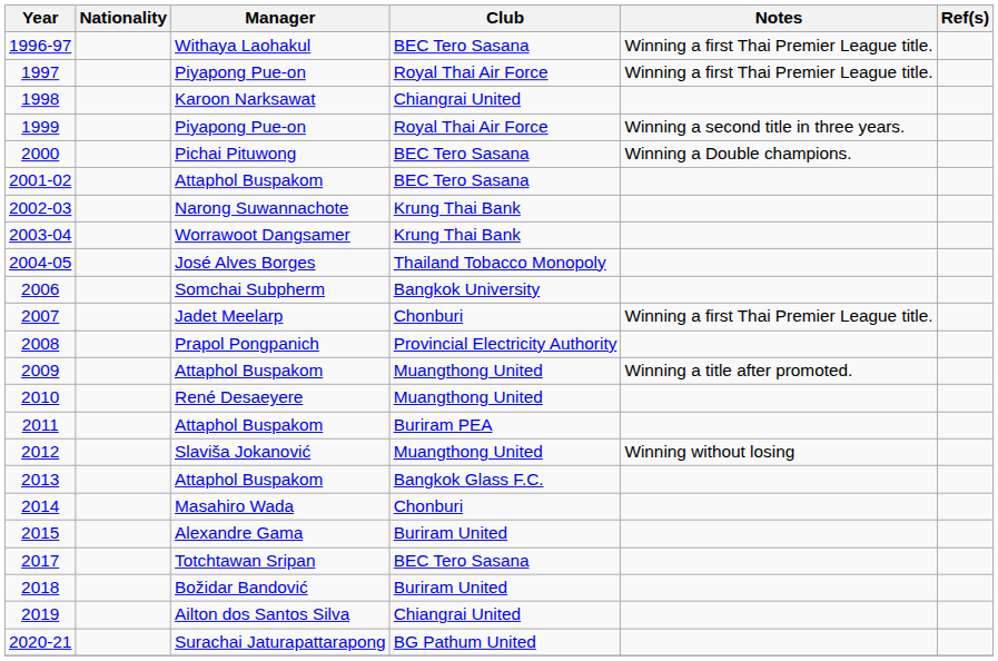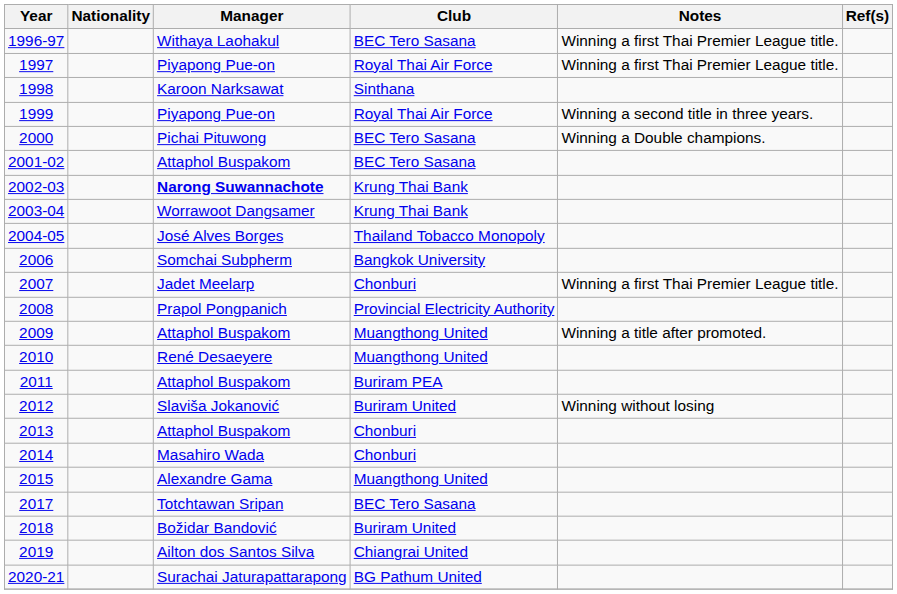1998 | Club: Chiangrai United -> Sinthana
2002-03 | Manager: normal -> bold
2012 | Club: Muangthong United -> Buriram United
2013 | Club: Bangkok Glass F.C. -> Chonburi
2015 | Club: Buriram United -> Muangthong United
